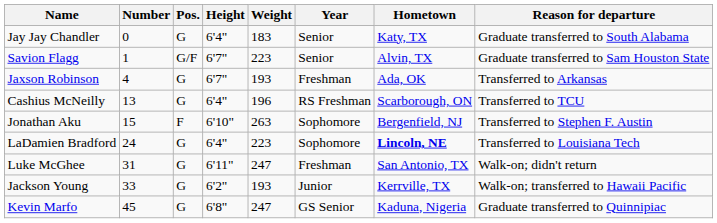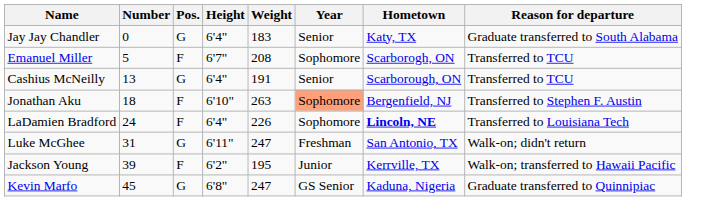- row: Savion Flagg | 1 | G/F | 6'7" | 223 | Senior | Alvin, TX | Graduate transferred to Sam Houston State
- row: Jaxson Robinson | 4 | G | 6'7" | 193 | Freshman | Ada, OK | Transferred to Arkansas
+ row: Emanuel Miller | 5 | F | 6'7" | 208 | Sophomore | Scarborogh, ON | Transferred to TCU
Cashius McNeilly | Weight: 196 -> 191
Cashius McNeilly | Year: RS Freshman -> Senior
Jonathan Aku | Number: 15 -> 18
Jonathan Aku | Year: no background -> lightsalmon background
LaDamien Bradford | Pos.: G -> F
LaDamien Bradford | Weight: 223 -> 226
Jackson Young | Number: 33 -> 39
Jackson Young | Pos.: G -> F
Jackson Young | Weight: 193 -> 195
